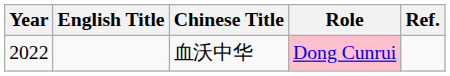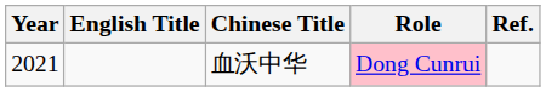血沃中华 | Year: 2022 -> 2021
